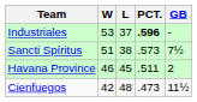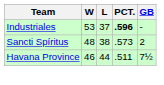Sancti Spíritus | W: 51 -> 48
Sancti Spíritus | GB: 7½ -> 2
Havana Province | L: 45 -> 44
Havana Province | GB: 2 -> 7½
- row: Cienfuegos | 42 | 48 | .473 | 11½
